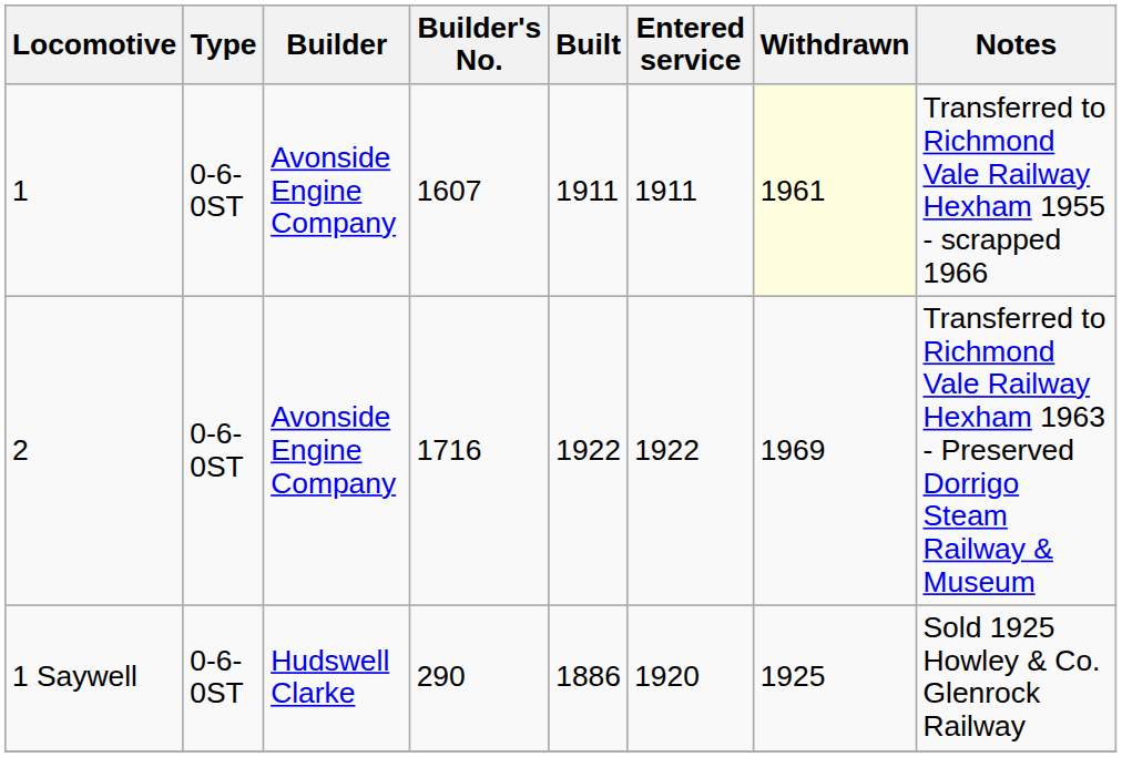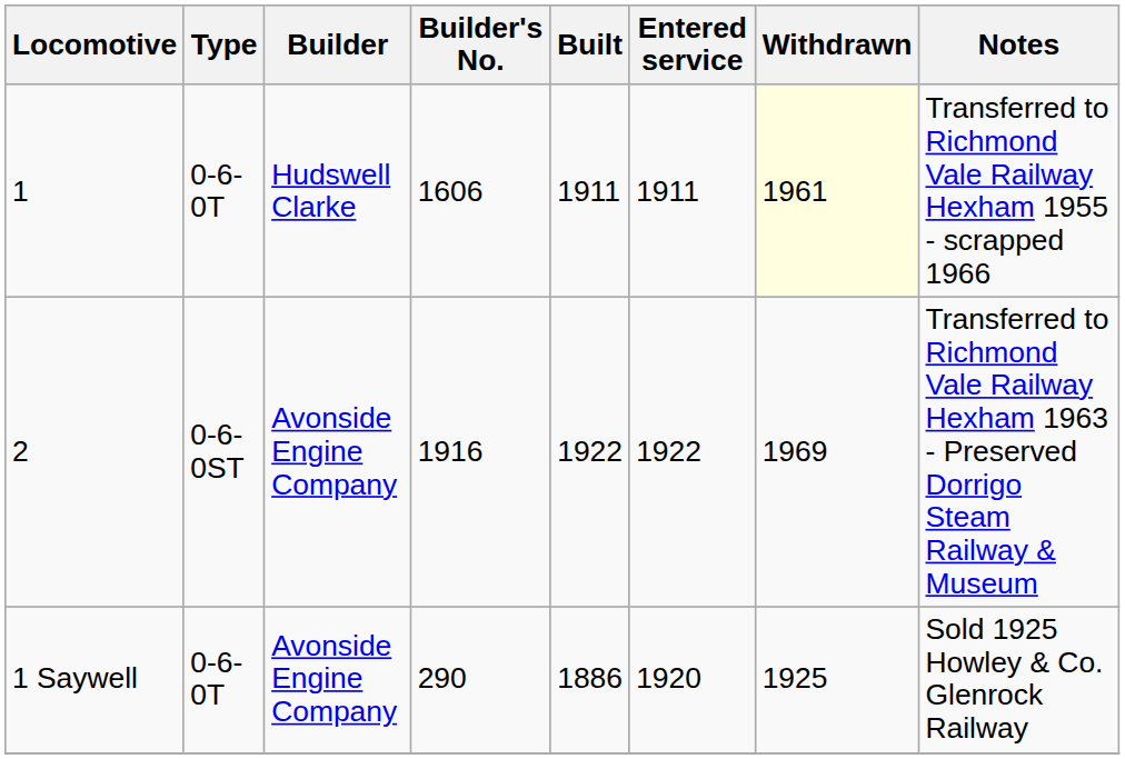1 | Type: 0-6-0ST -> 0-6-0T
1 | Builder: Avonside Engine Company -> Hudswell Clarke
1 | Builder's No.: 1607 -> 1606
2 | Builder's No.: 1716 -> 1916
1 Saywell | Type: 0-6-0ST -> 0-6-0T
1 Saywell | Builder: Hudswell Clarke -> Avonside Engine Company
